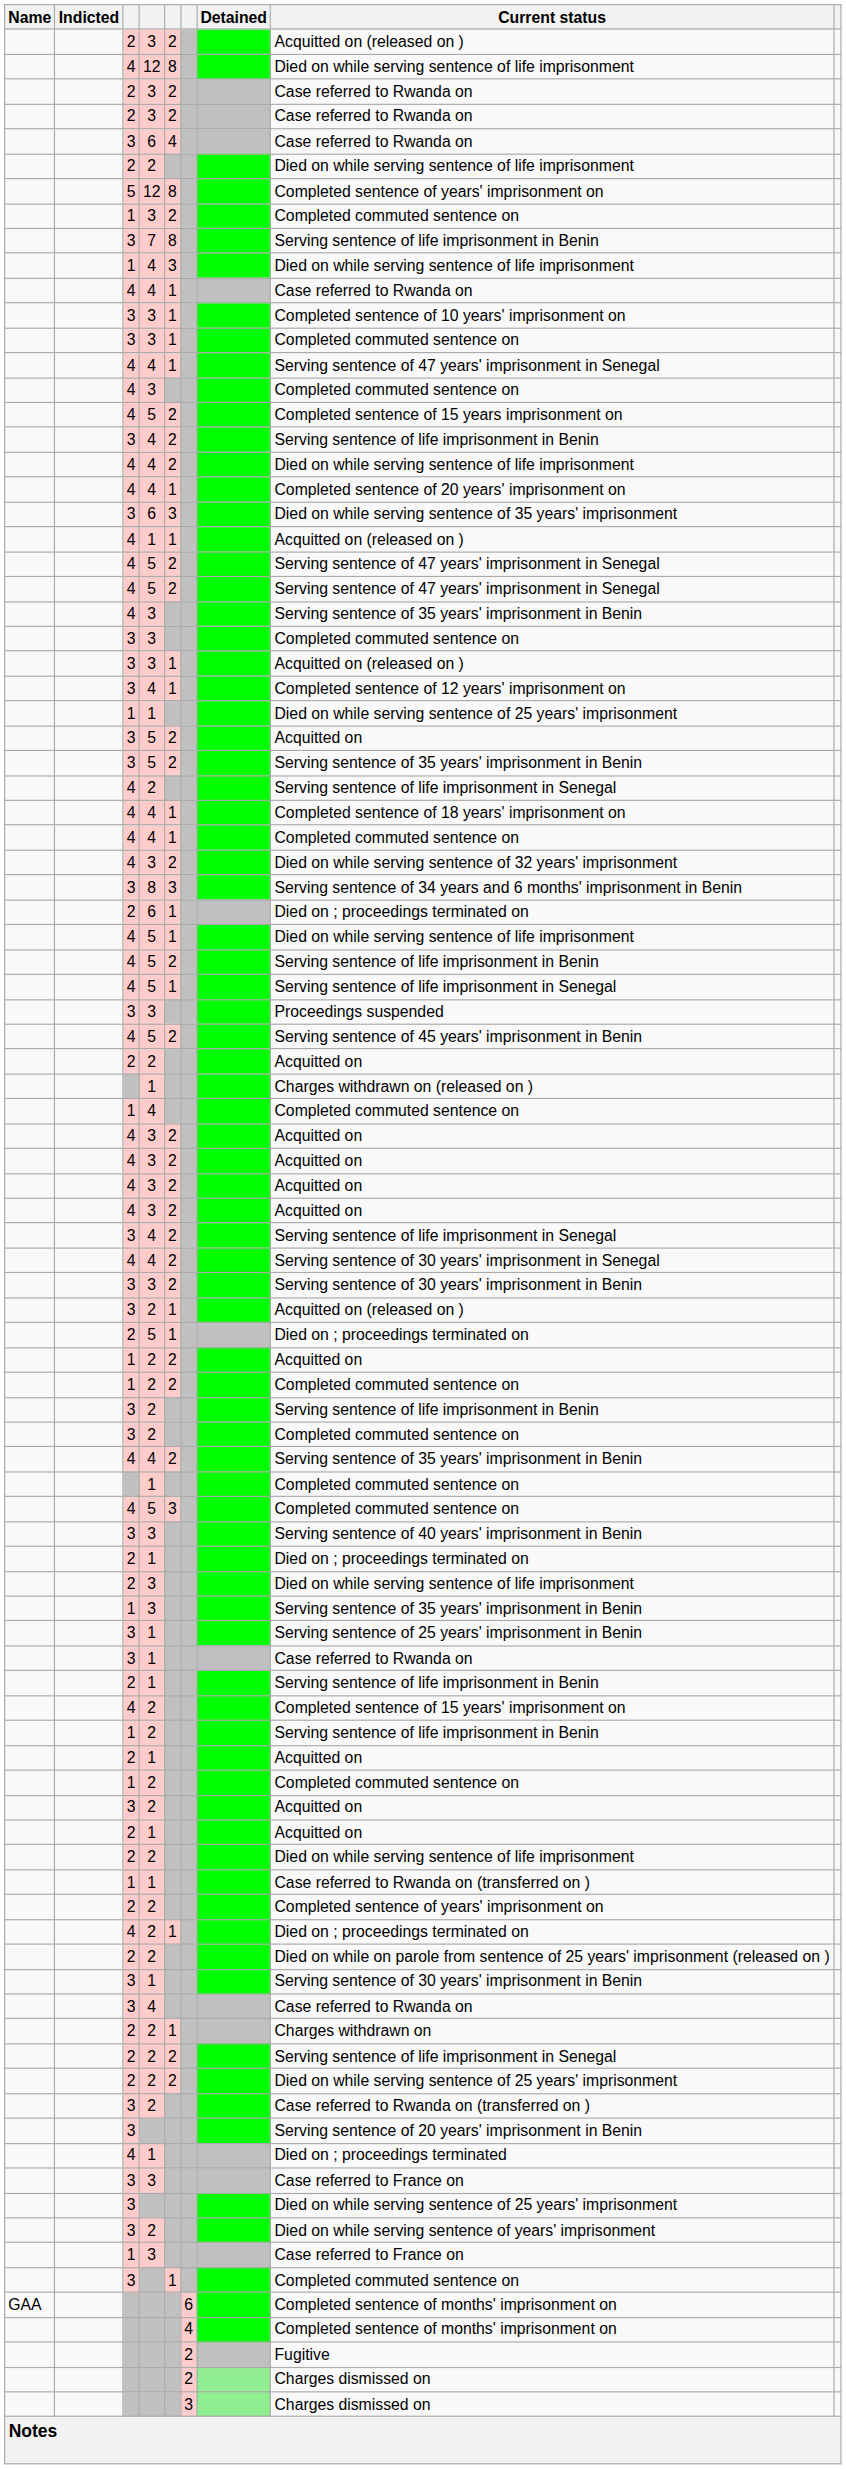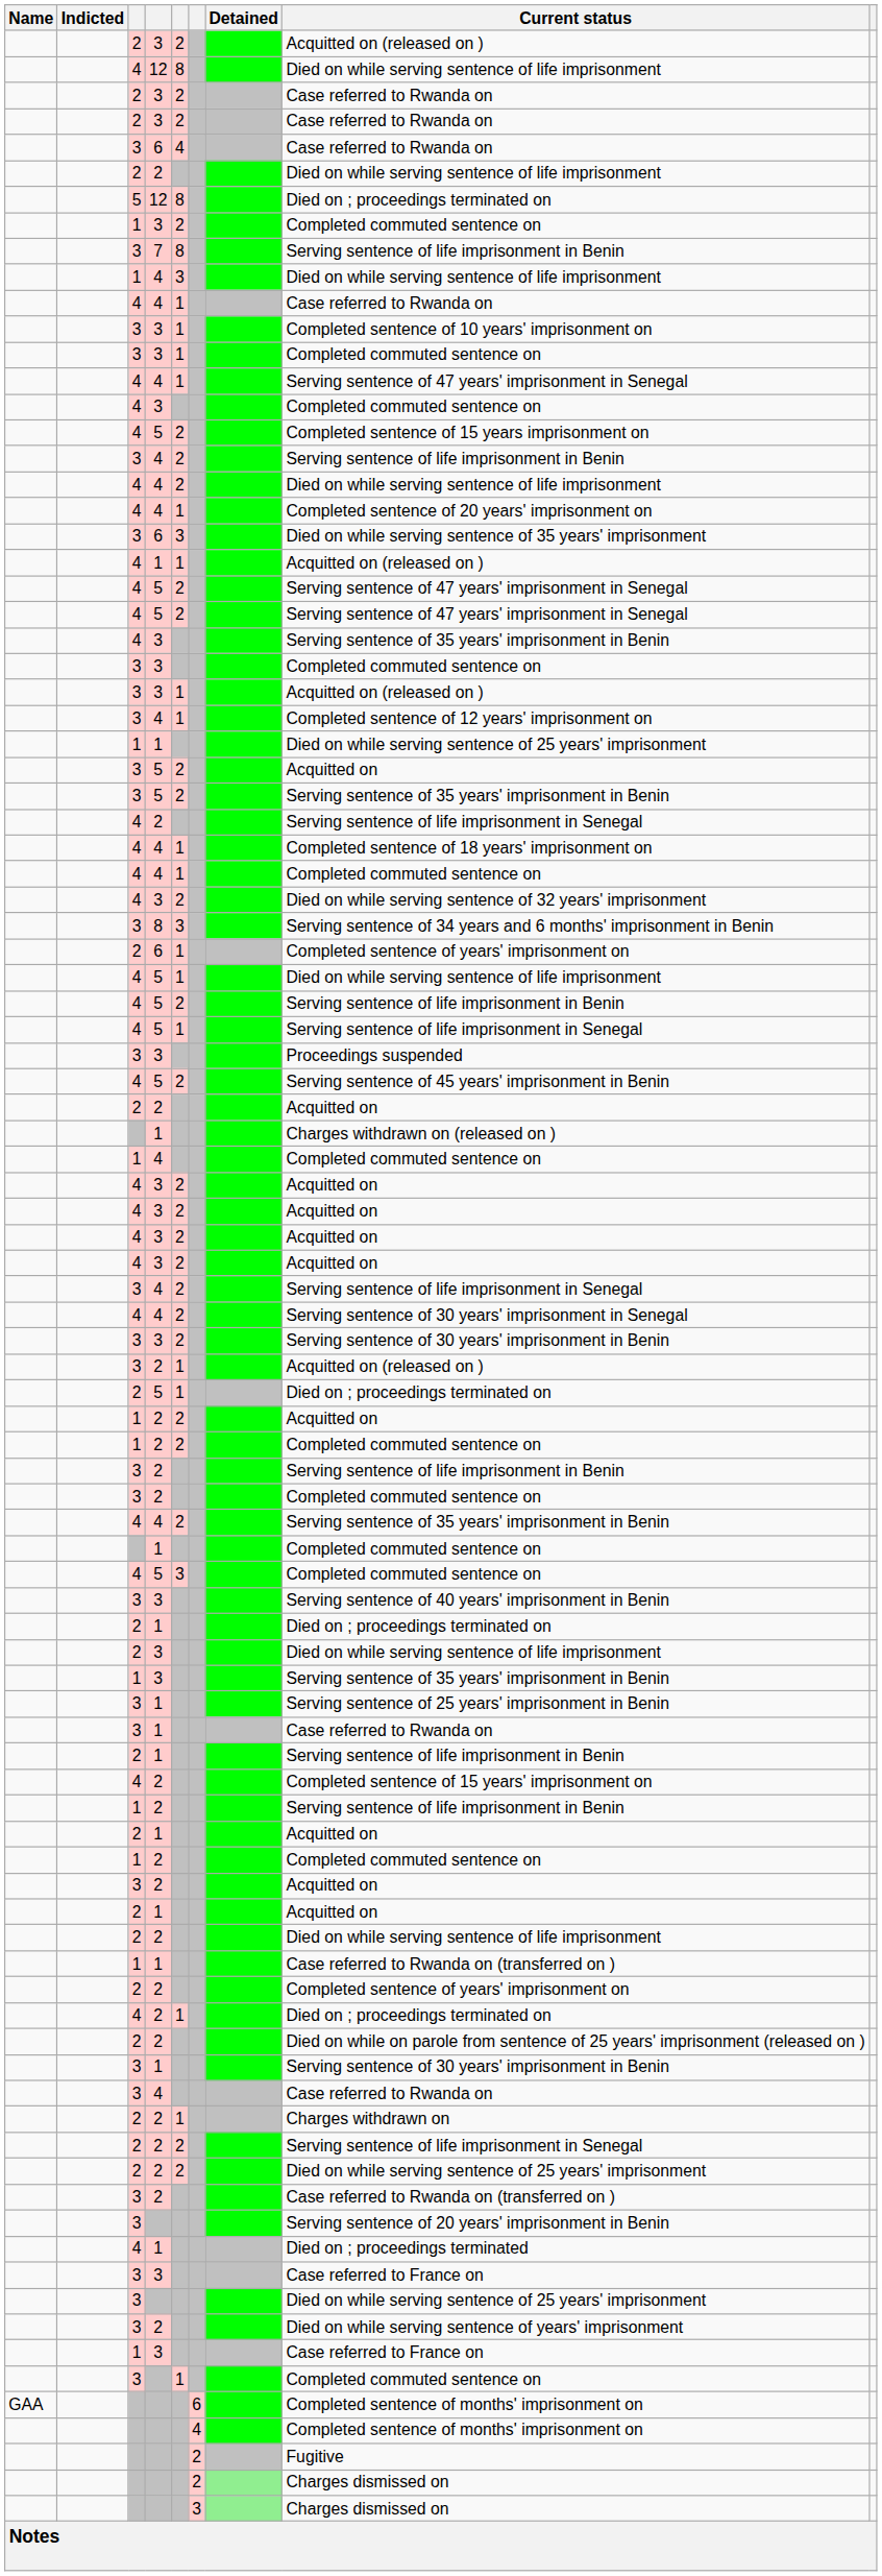5 / 12 | Current status: Completed sentence of years' imprisonment on -> Died on ; proceedings terminated on
2 / 6 | Current status: Died on ; proceedings terminated on -> Completed sentence of years' imprisonment on
